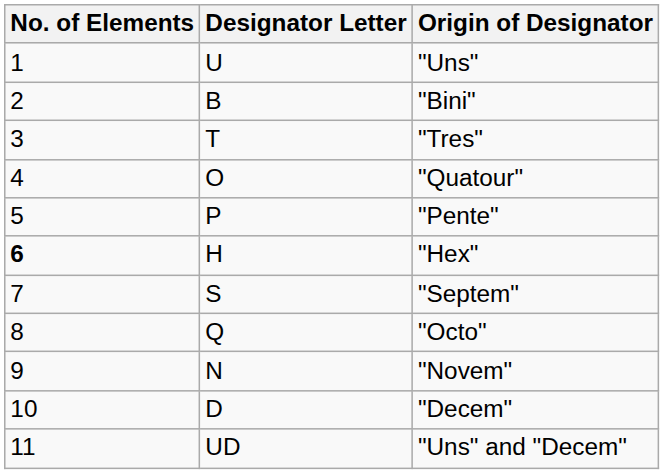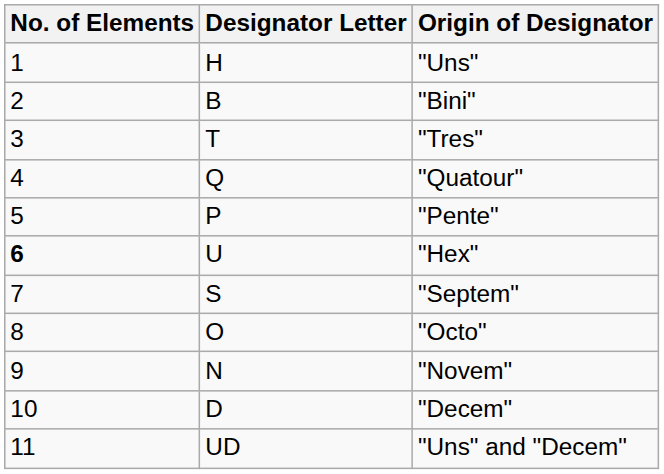"Uns" | Designator Letter: U -> H
"Quatour" | Designator Letter: O -> Q
"Hex" | Designator Letter: H -> U
"Octo" | Designator Letter: Q -> O
